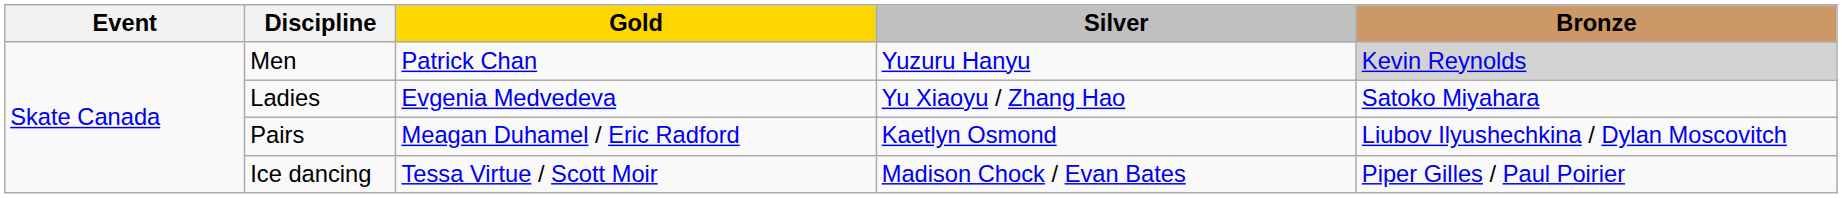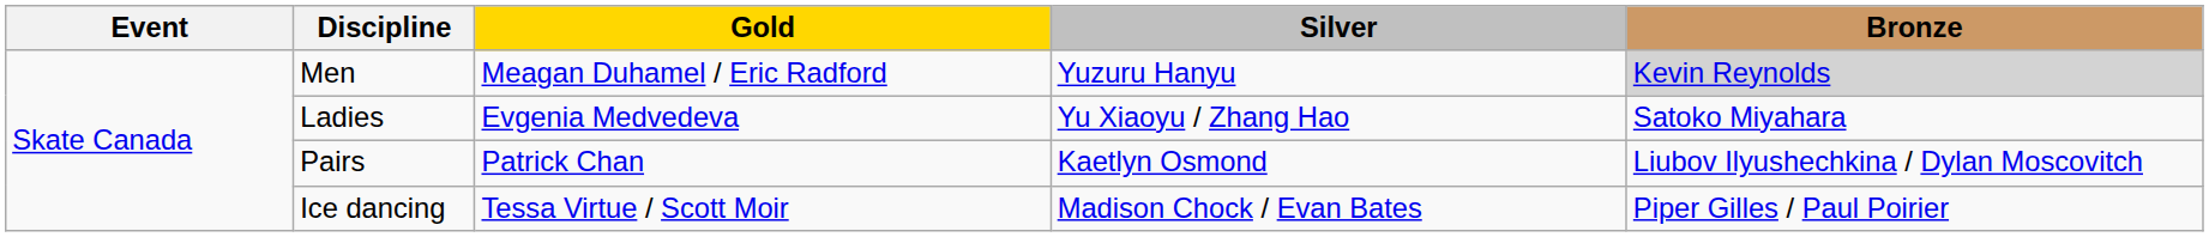Men | Gold: Patrick Chan -> Meagan Duhamel / Eric Radford
Pairs | Gold: Meagan Duhamel / Eric Radford -> Patrick Chan
